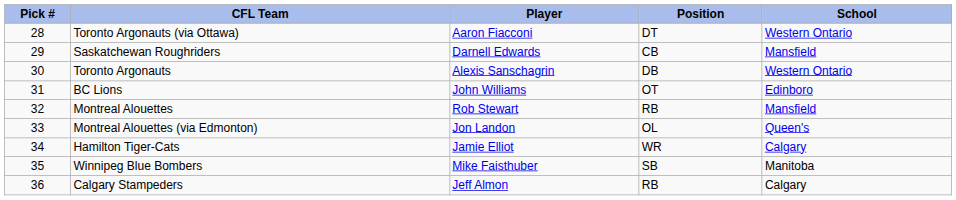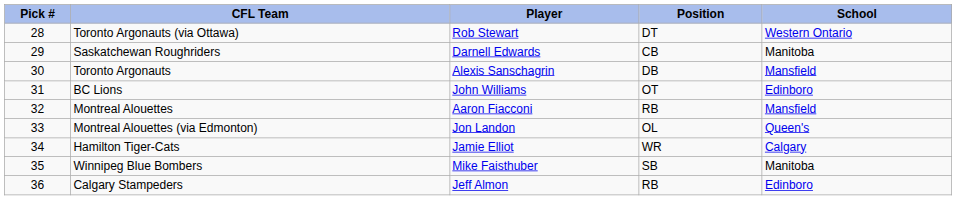Toronto Argonauts (via Ottawa) | Player: Aaron Fiacconi -> Rob Stewart
Saskatchewan Roughriders | School: Mansfield -> Manitoba
Toronto Argonauts | School: Western Ontario -> Mansfield
Montreal Alouettes | Player: Rob Stewart -> Aaron Fiacconi
Calgary Stampeders | School: Calgary -> Edinboro
